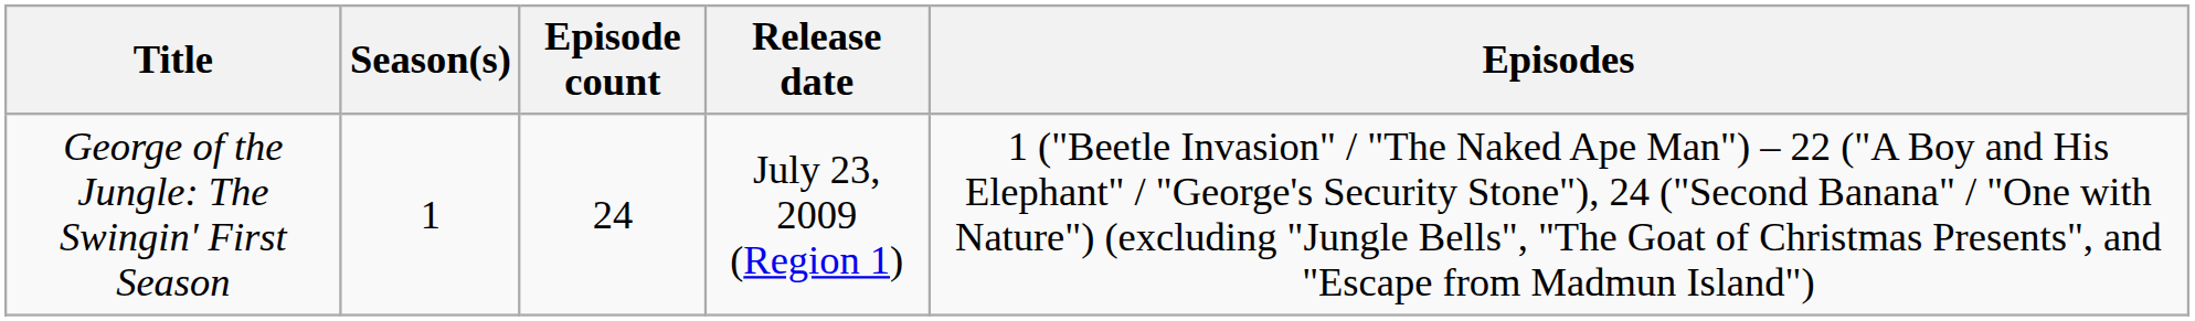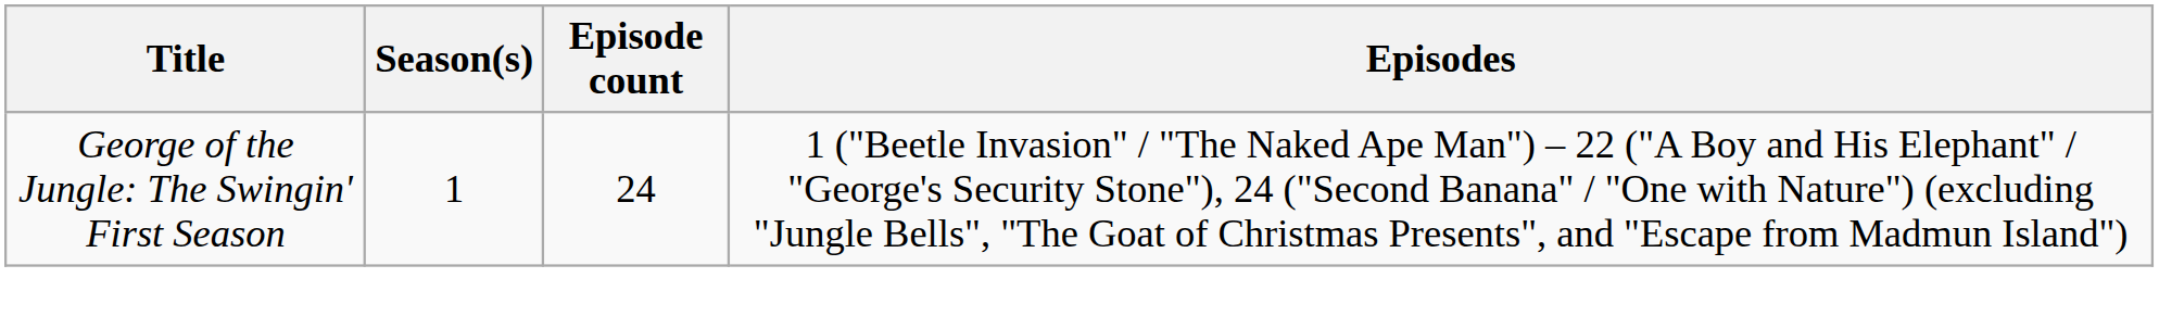- column: Release date | July 23, 2009 (Region 1)
